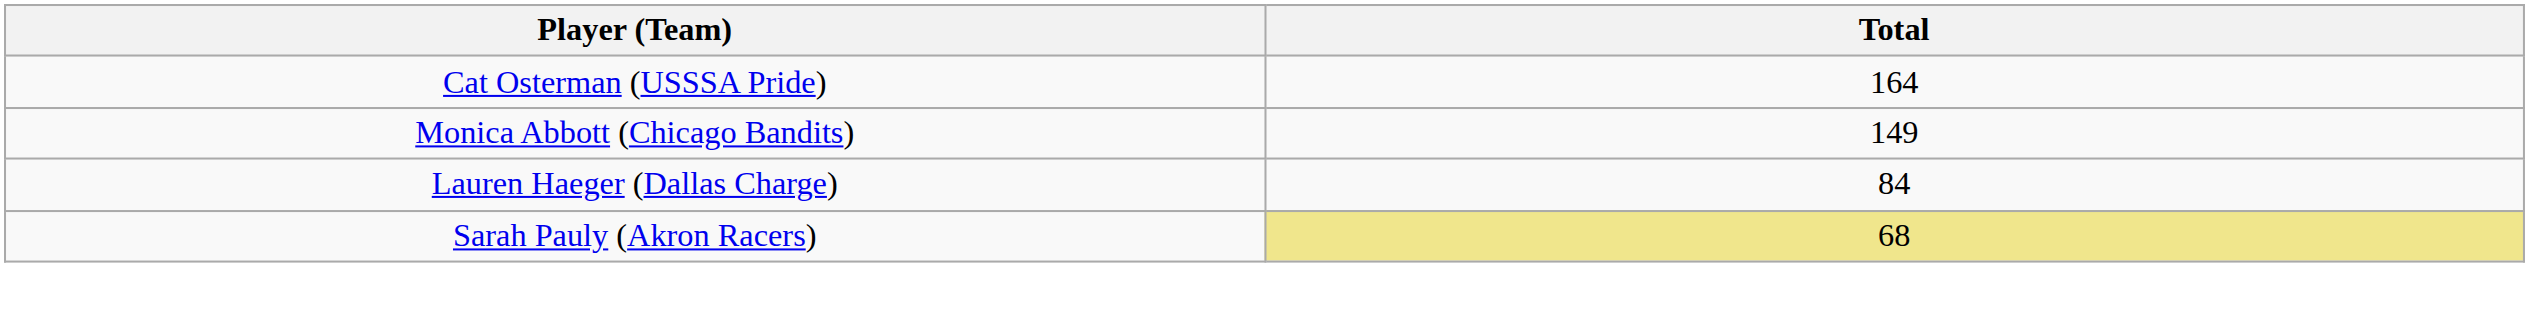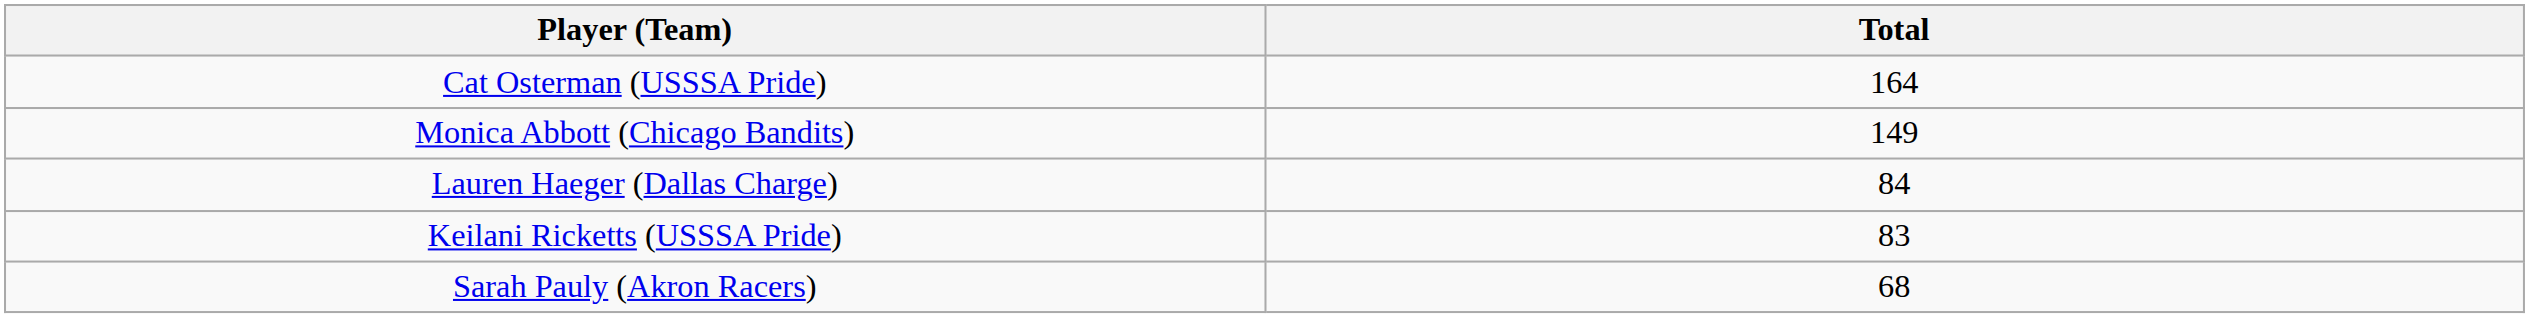+ row: Keilani Ricketts (USSSA Pride) | 83
Sarah Pauly (Akron Racers) | Total: khaki background -> no background
